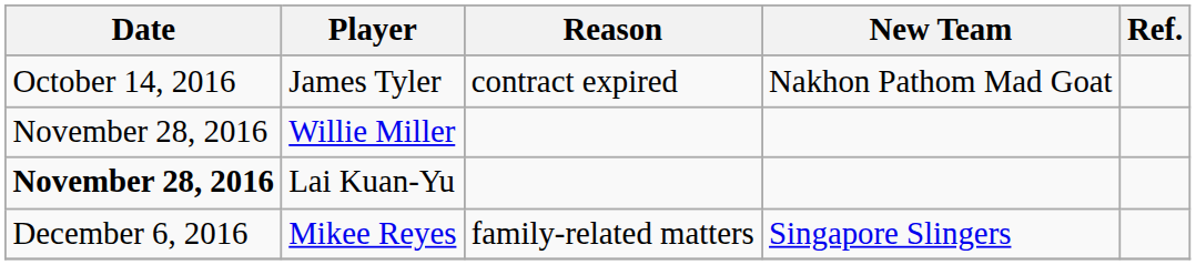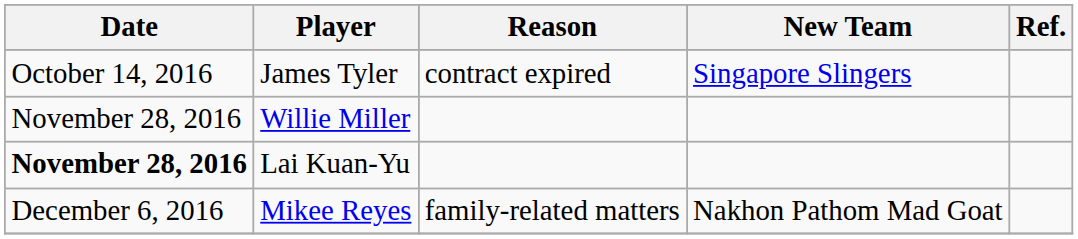James Tyler | New Team: Nakhon Pathom Mad Goat -> Singapore Slingers
Mikee Reyes | New Team: Singapore Slingers -> Nakhon Pathom Mad Goat
